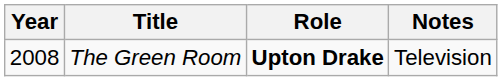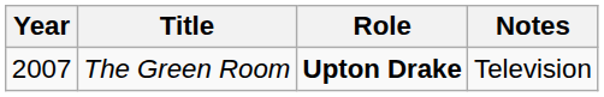The Green Room | Year: 2008 -> 2007
